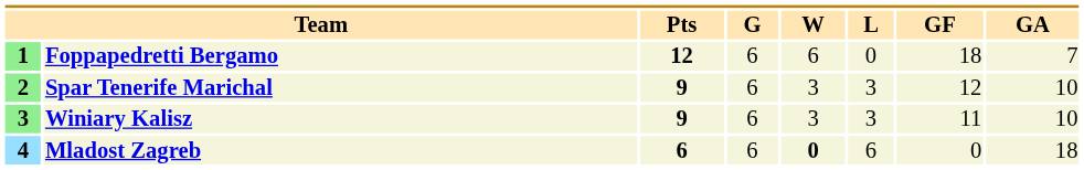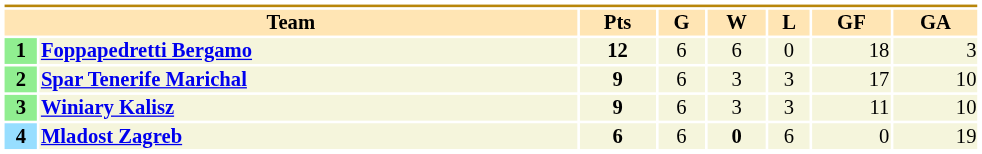Foppapedretti Bergamo | GA: 7 -> 3
Spar Tenerife Marichal | GF: 12 -> 17
Mladost Zagreb | GA: 18 -> 19
